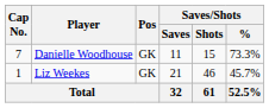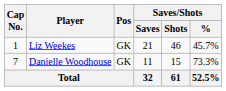rows swapped: Liz Weekes <-> Danielle Woodhouse
